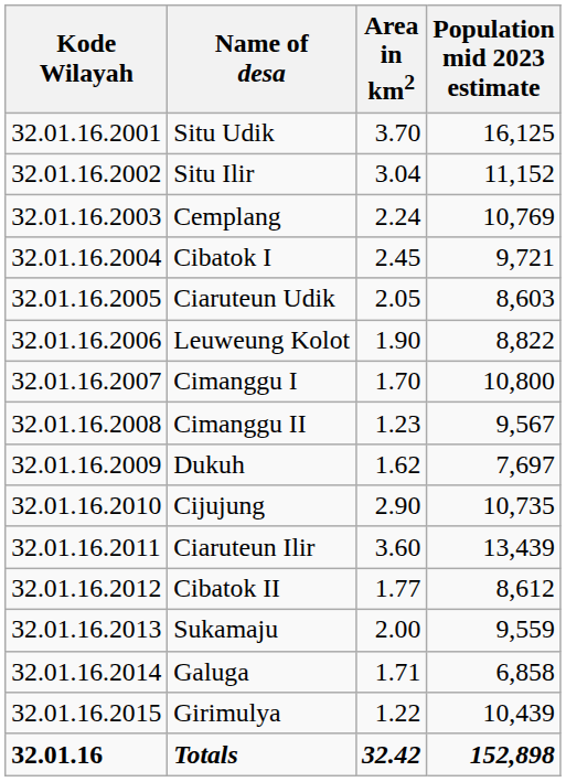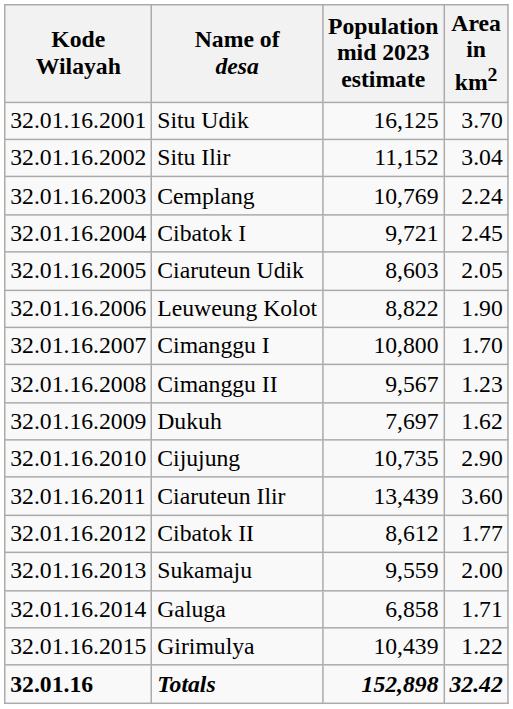columns swapped: Area in km2 <-> Population mid 2023 estimate
